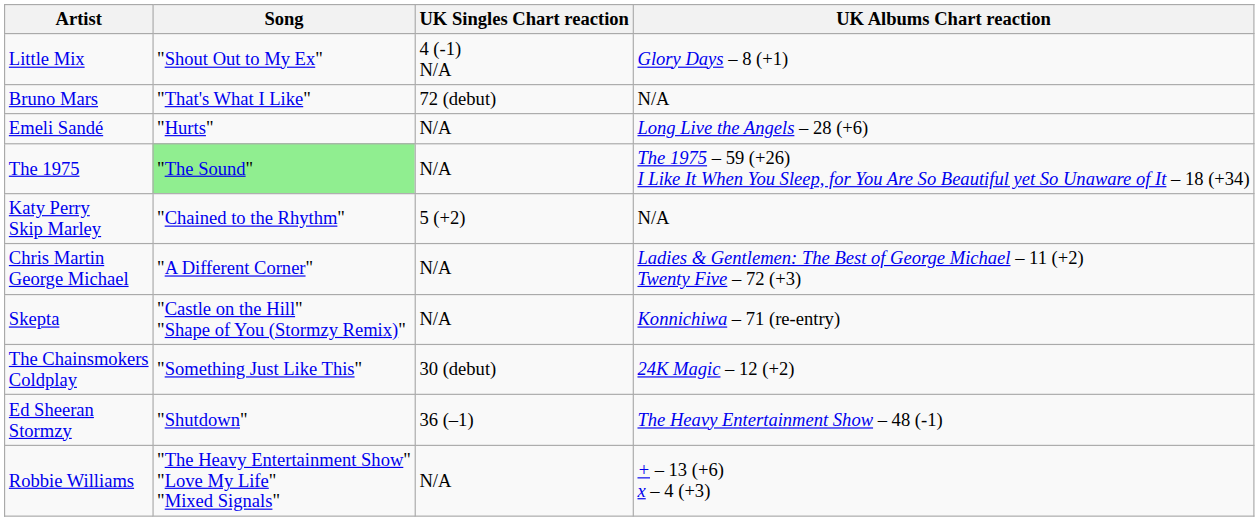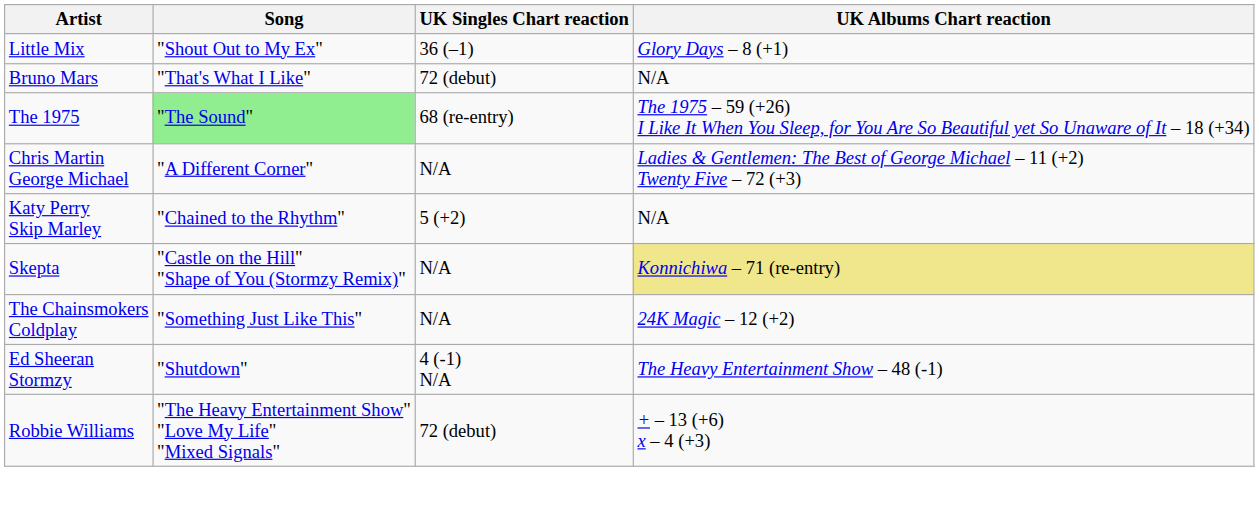Little Mix | UK Singles Chart reaction: 4 (-1) N/A -> 36 (–1)
- row: Emeli Sandé | "Hurts" | N/A | Long Live the Angels – 28 (+6)
The 1975 | UK Singles Chart reaction: N/A -> 68 (re-entry)
rows swapped: Chris Martin George Michael <-> Katy Perry Skip Marley
Skepta | UK Albums Chart reaction: no background -> khaki background
The Chainsmokers Coldplay | UK Singles Chart reaction: 30 (debut) -> N/A
Ed Sheeran Stormzy | UK Singles Chart reaction: 36 (–1) -> 4 (-1) N/A
Robbie Williams | UK Singles Chart reaction: N/A -> 72 (debut)
